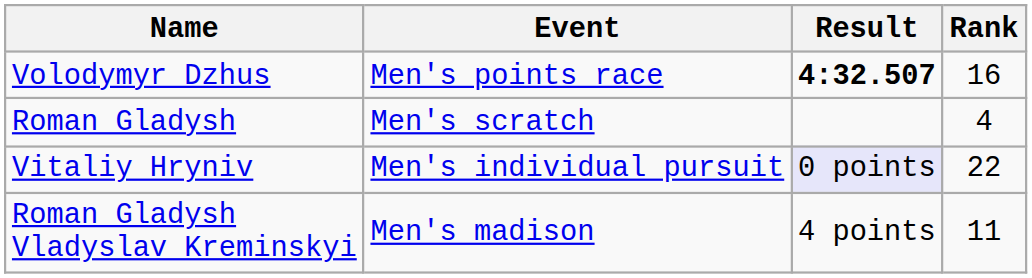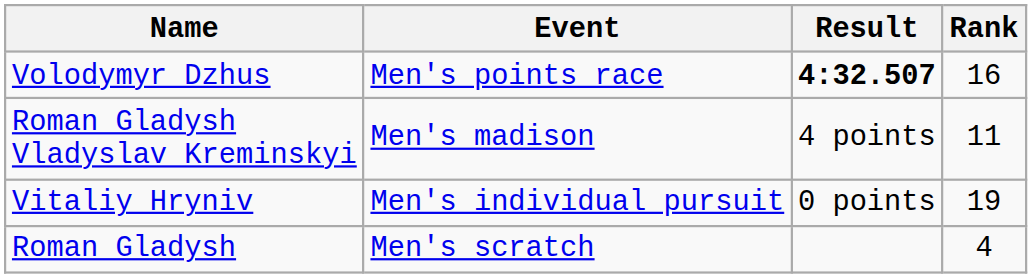rows swapped: Roman Gladysh <-> Roman Gladysh Vladyslav Kreminskyi
Vitaliy Hryniv | Result: lavender background -> no background
Vitaliy Hryniv | Rank: 22 -> 19
